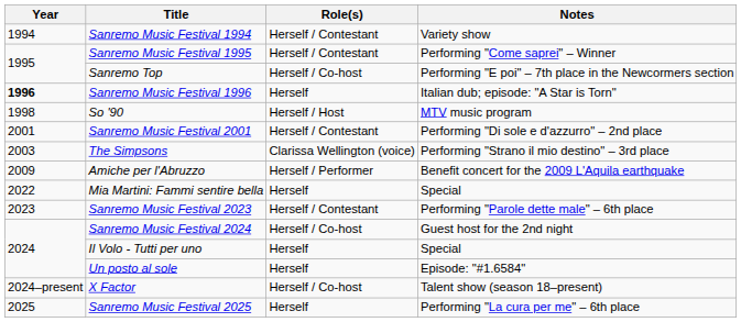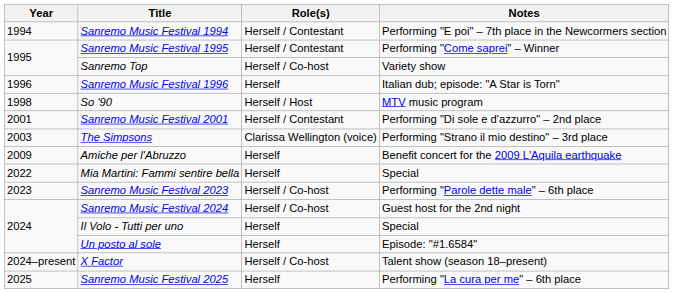Sanremo Music Festival 1994 | Notes: Variety show -> Performing "E poi" – 7th place in the Newcormers section
Sanremo Top | Notes: Performing "E poi" – 7th place in the Newcormers section -> Variety show
Sanremo Music Festival 1996 | Year: bold -> normal
Amiche per l'Abruzzo | Role(s): Herself / Performer -> Herself
Sanremo Music Festival 2023 | Role(s): Herself / Contestant -> Herself / Co-host
